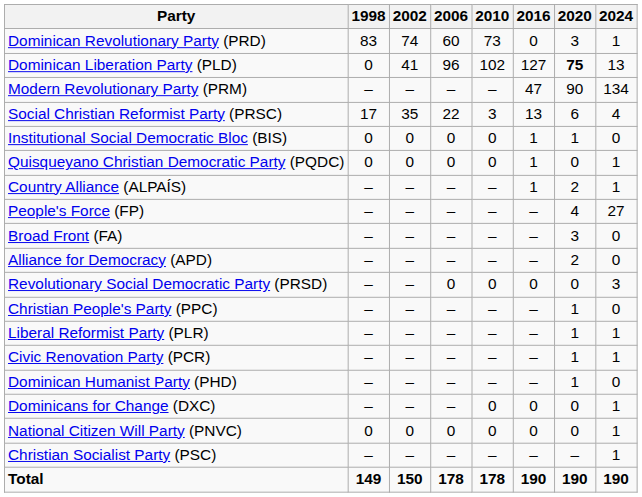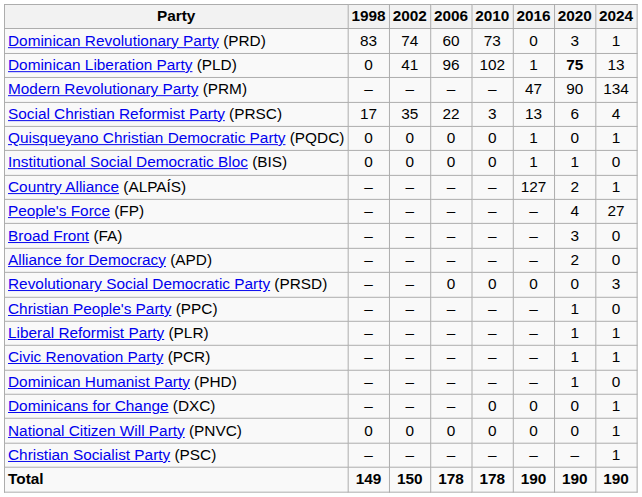Dominican Liberation Party (PLD) | 2016: 127 -> 1
rows swapped: Institutional Social Democratic Bloc (BIS) <-> Quisqueyano Christian Democratic Party (PQDC)
Country Alliance (ALPAÍS) | 2016: 1 -> 127
